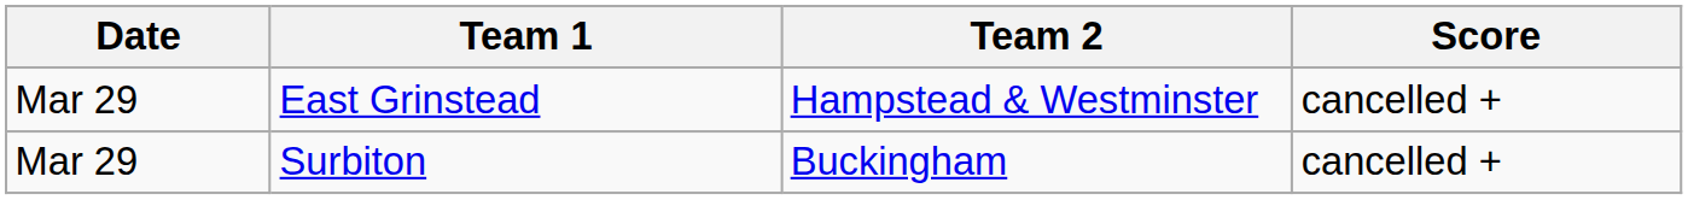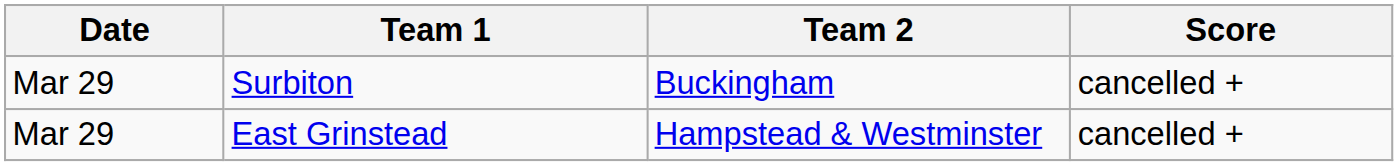rows swapped: Surbiton <-> East Grinstead
